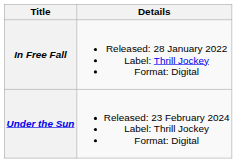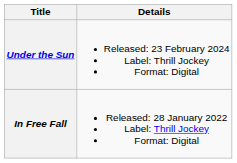rows swapped: In Free Fall <-> Under the Sun
